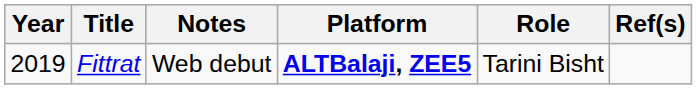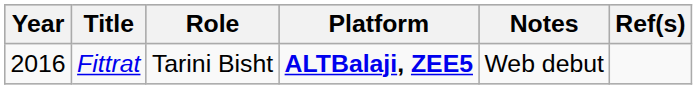columns swapped: Role <-> Notes
Fittrat | Year: 2019 -> 2016
